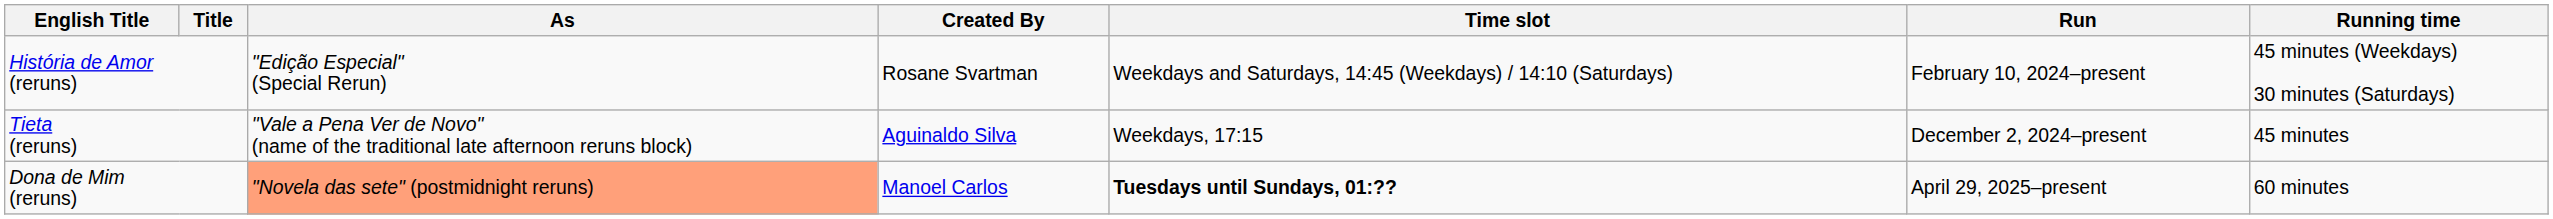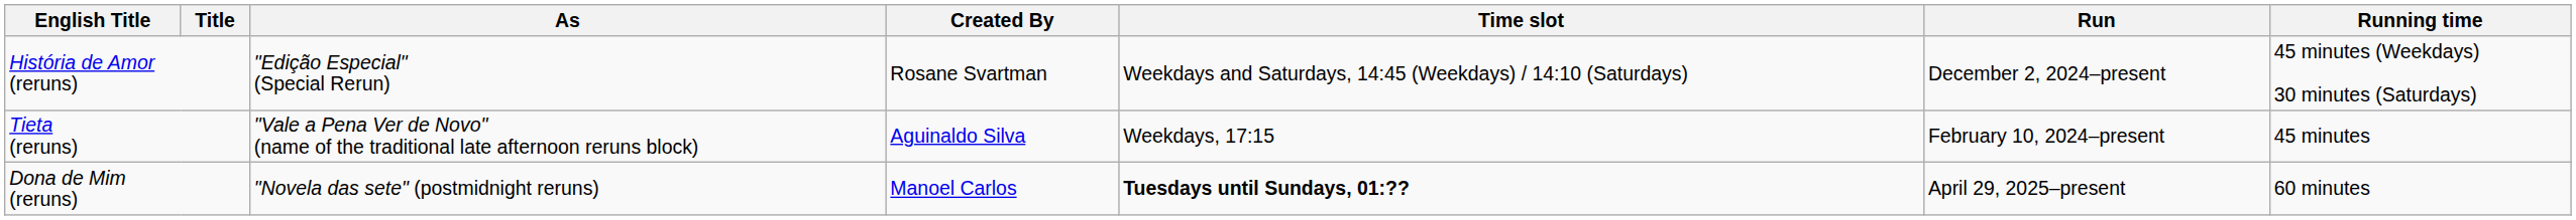História de Amor (reruns) | Run: February 10, 2024–present -> December 2, 2024–present
Tieta (reruns) | Run: December 2, 2024–present -> February 10, 2024–present
Dona de Mim (reruns) | As: lightsalmon background -> no background
